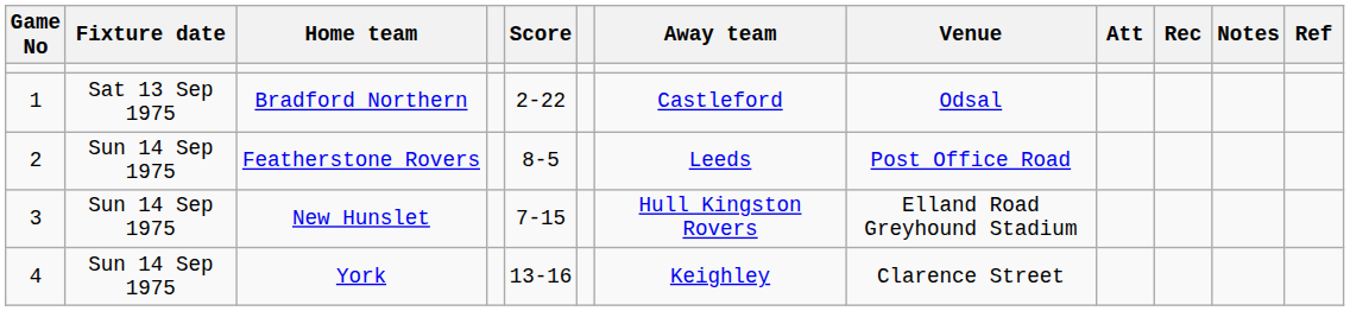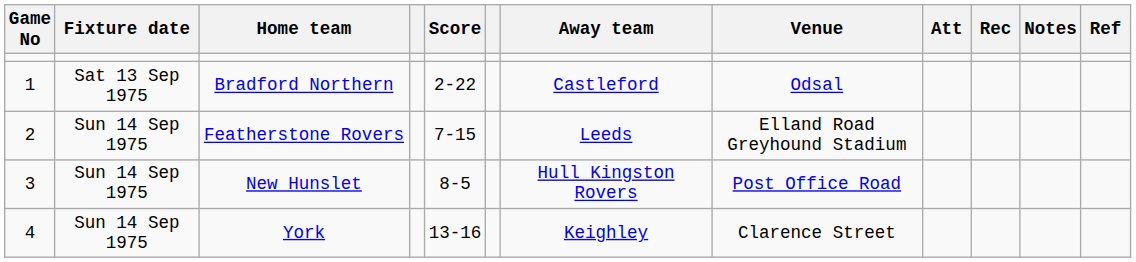Featherstone Rovers | Score: 8-5 -> 7-15
Featherstone Rovers | Venue: Post Office Road -> Elland Road Greyhound Stadium
New Hunslet | Score: 7-15 -> 8-5
New Hunslet | Venue: Elland Road Greyhound Stadium -> Post Office Road
